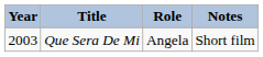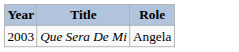- column: Notes | Short film
